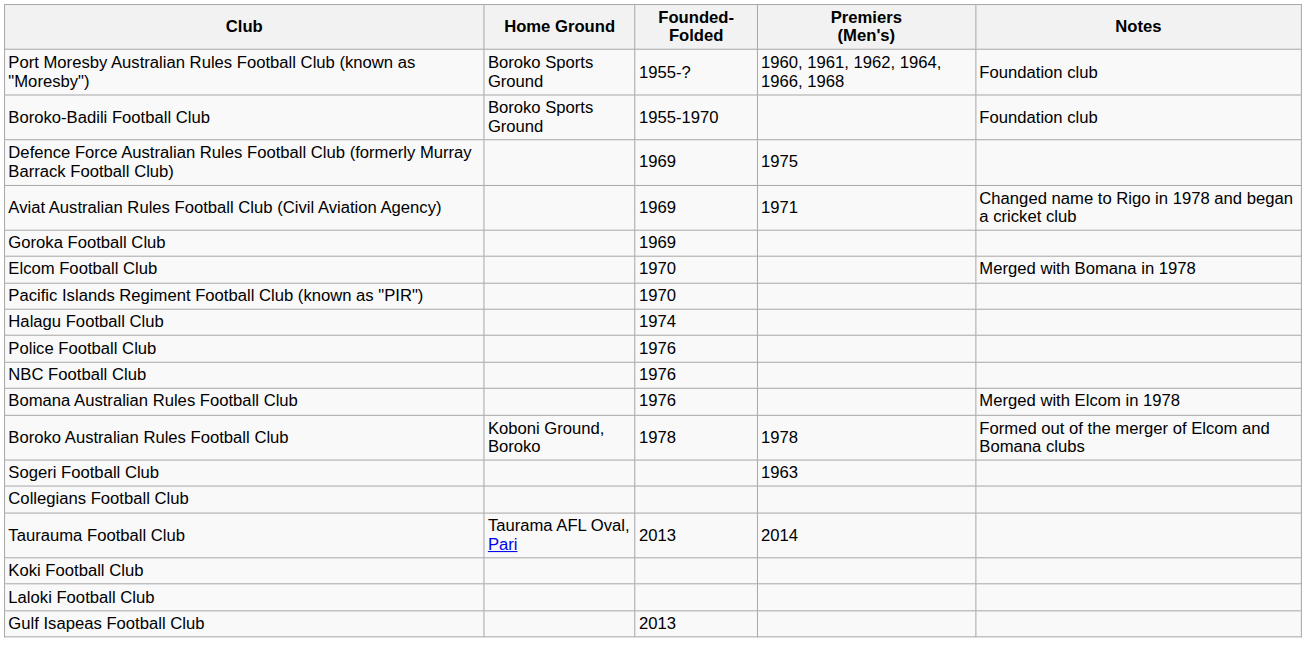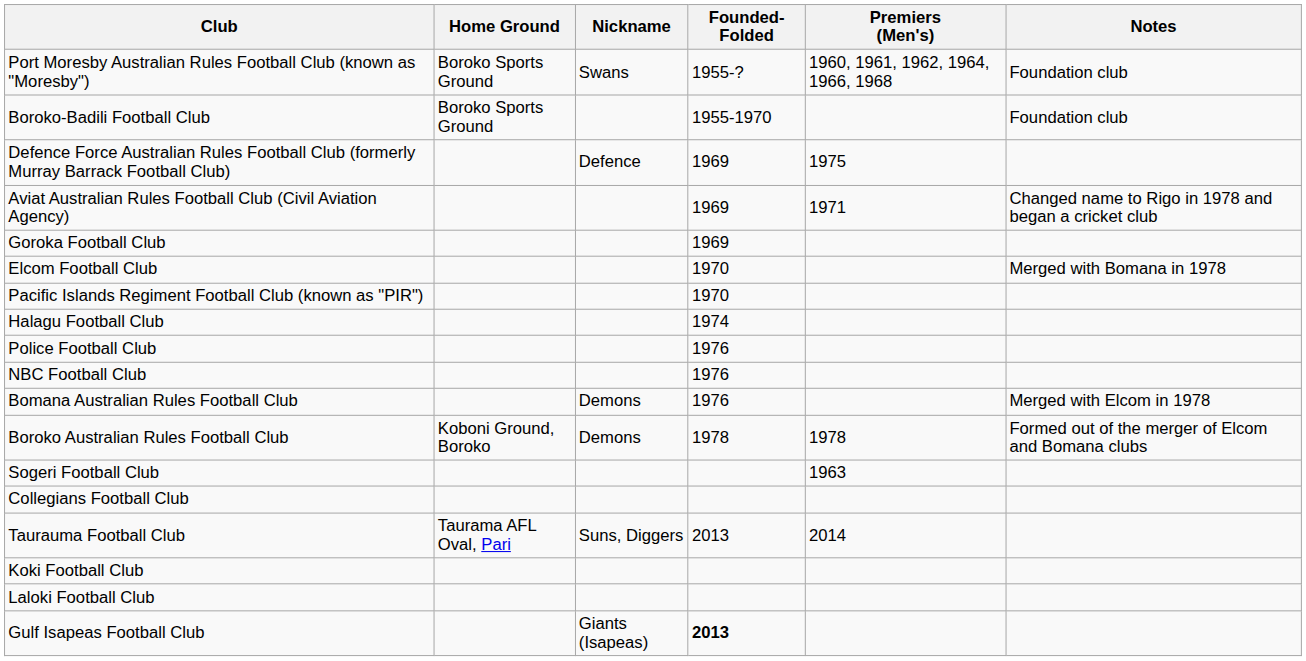+ column: Nickname | Swans | Defence | Demons | Demons | Suns, Diggers | Giants (Isapeas)
Gulf Isapeas Football Club | Founded-Folded: normal -> bold
